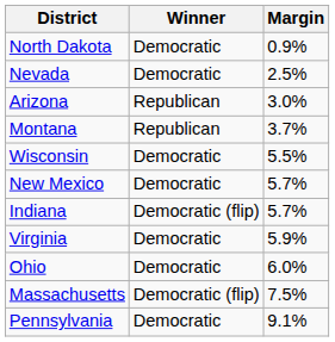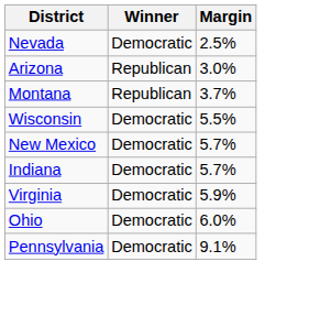- row: North Dakota | Democratic | 0.9%
Indiana | Winner: Democratic (flip) -> Democratic
- row: Massachusetts | Democratic (flip) | 7.5%
